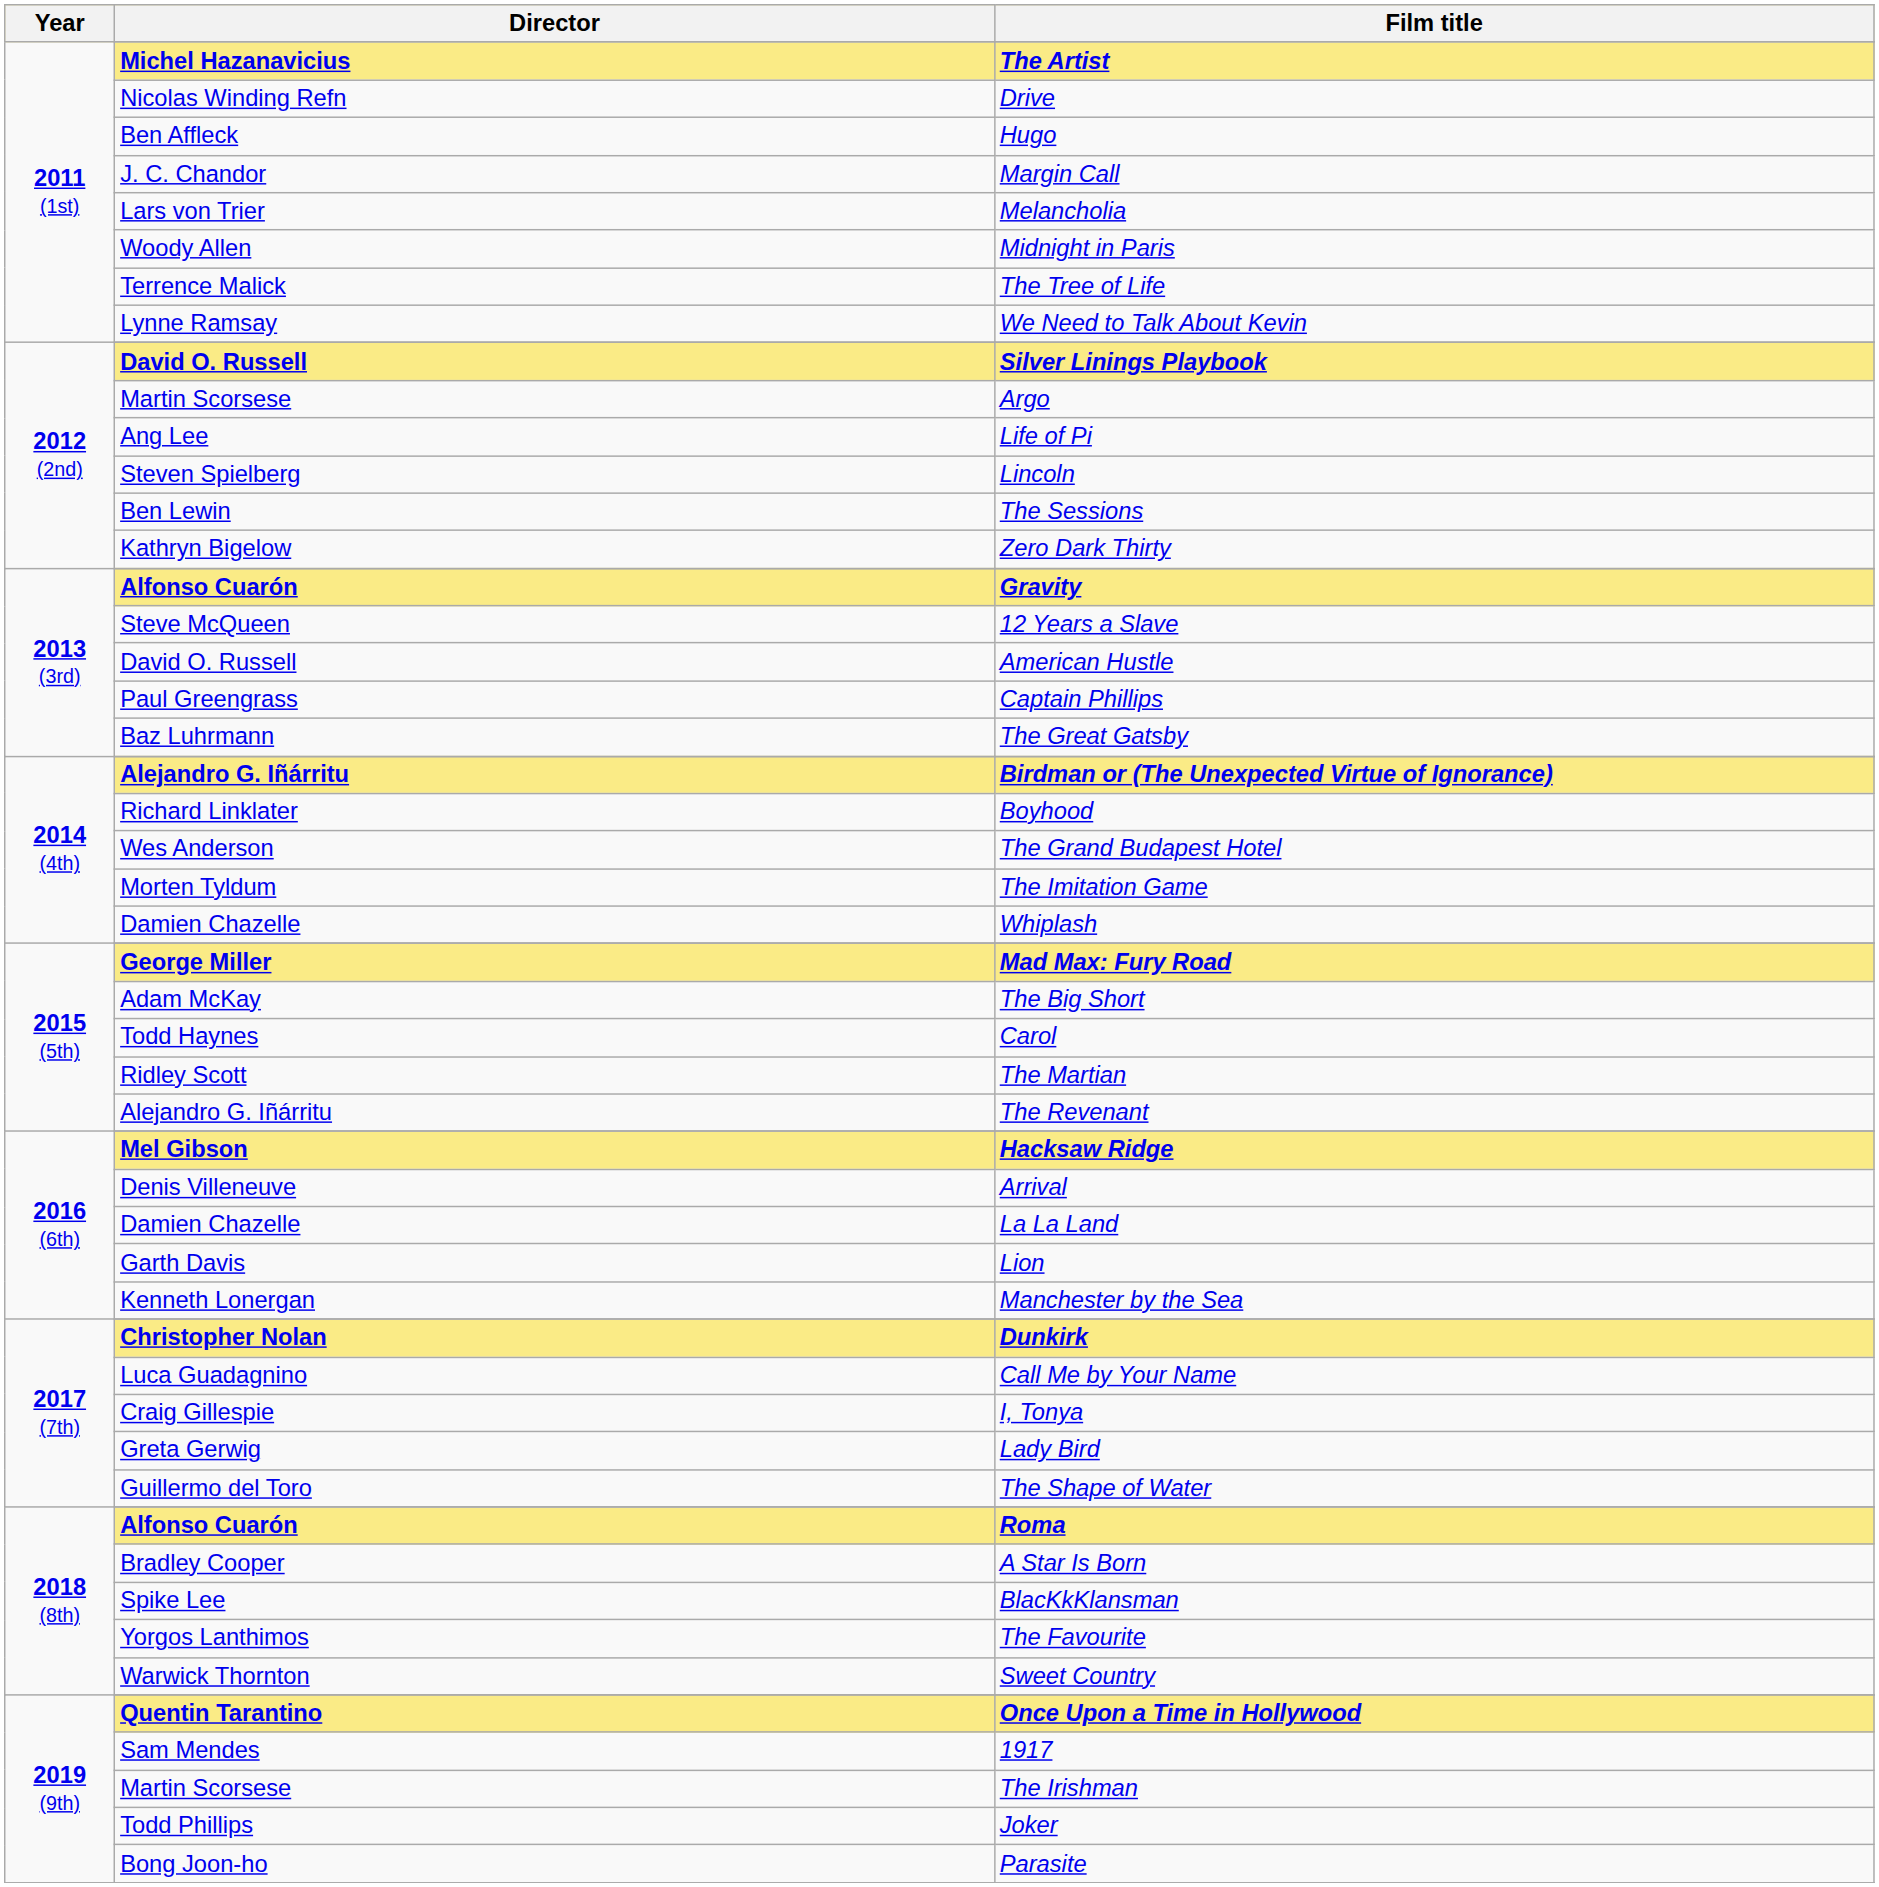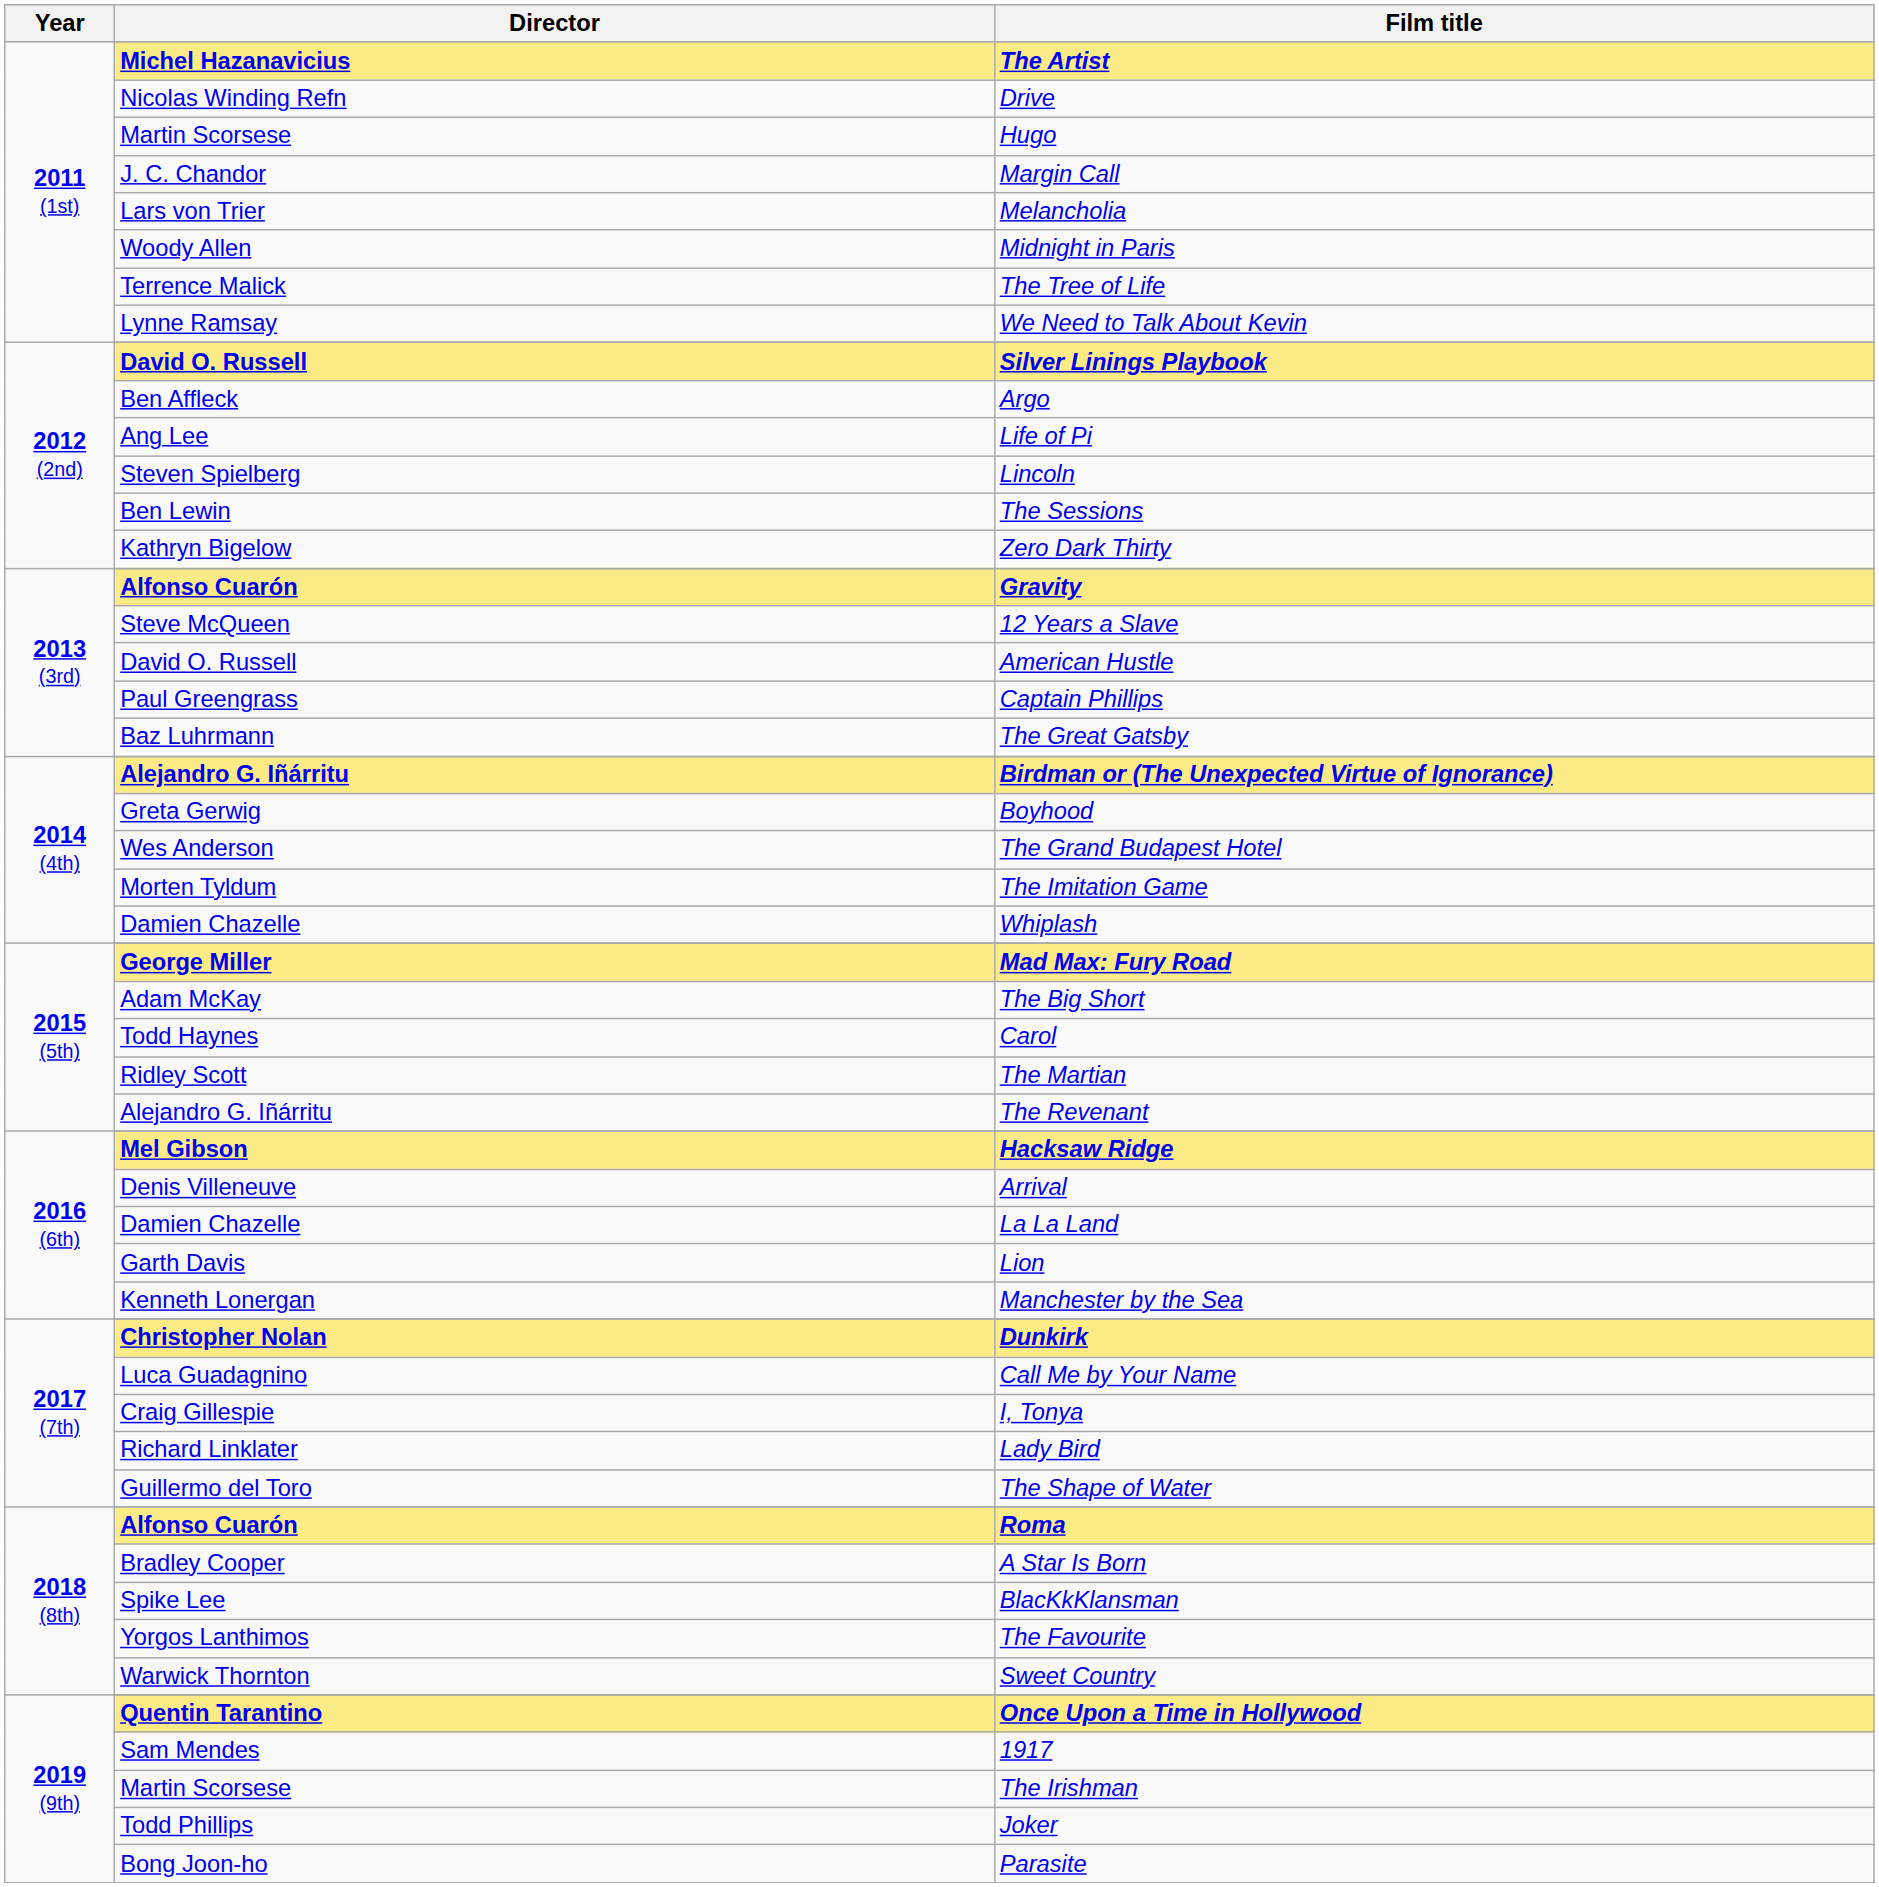Hugo | Director: Ben Affleck -> Martin Scorsese
Argo | Director: Martin Scorsese -> Ben Affleck
Boyhood | Director: Richard Linklater -> Greta Gerwig
Lady Bird | Director: Greta Gerwig -> Richard Linklater
